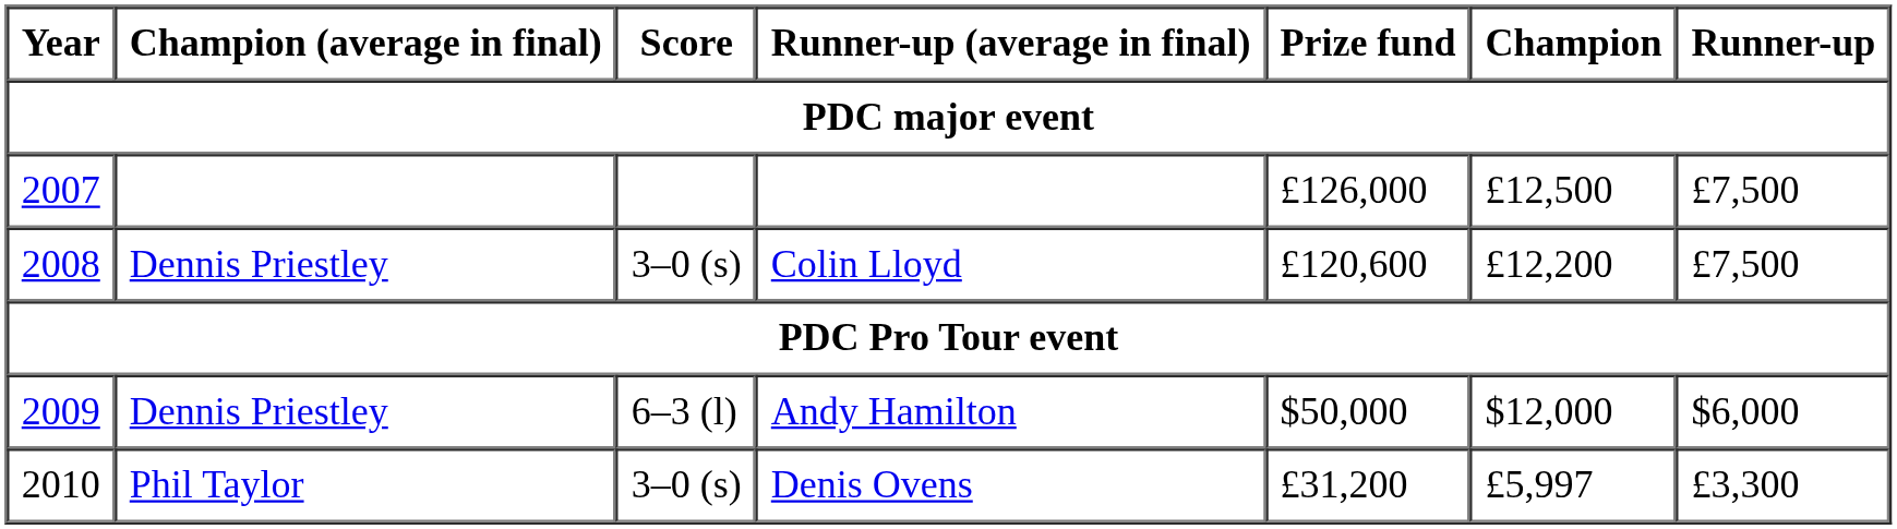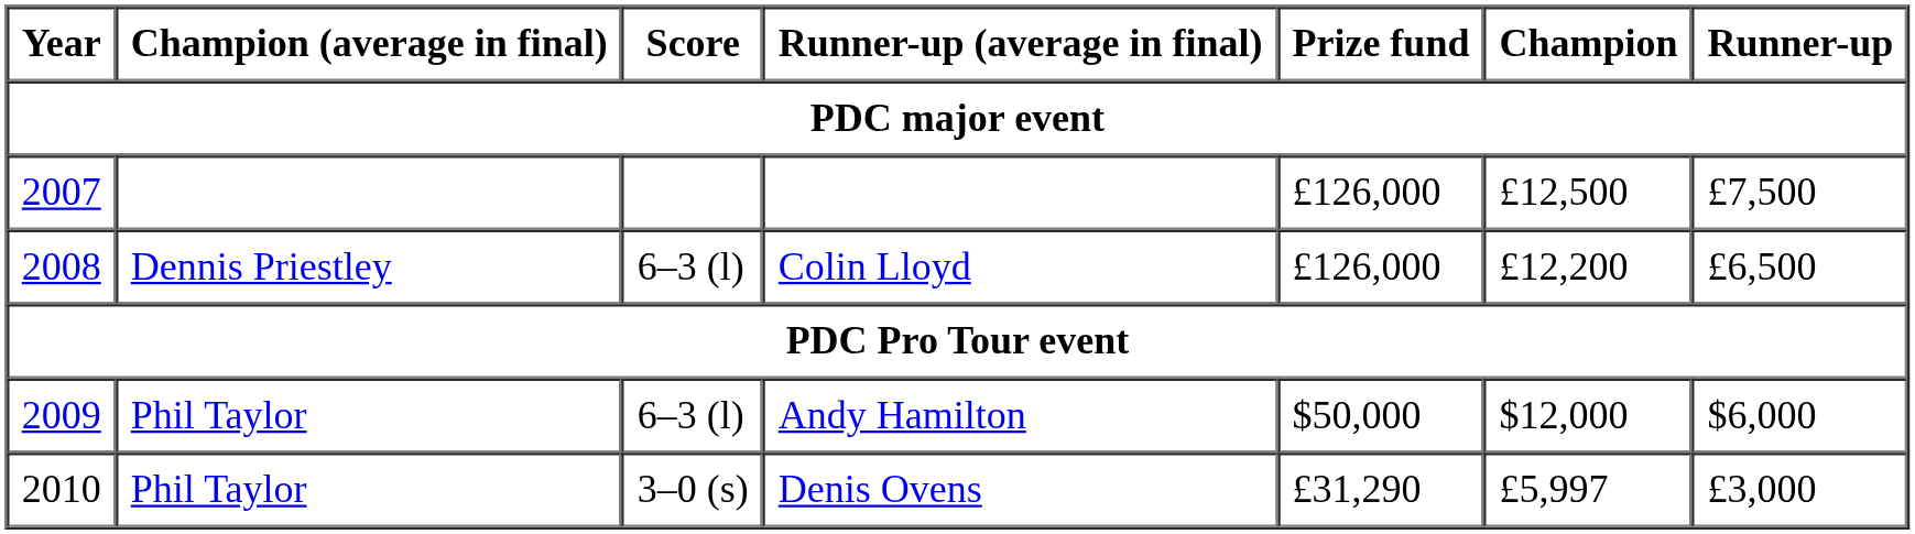Colin Lloyd | Score: 3–0 (s) -> 6–3 (l)
Colin Lloyd | Prize fund: £120,600 -> £126,000
Colin Lloyd | Runner-up: £7,500 -> £6,500
Andy Hamilton | Champion (average in final): Dennis Priestley -> Phil Taylor
Denis Ovens | Prize fund: £31,200 -> £31,290
Denis Ovens | Runner-up: £3,300 -> £3,000
